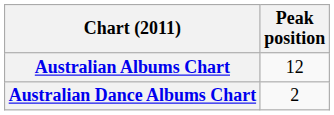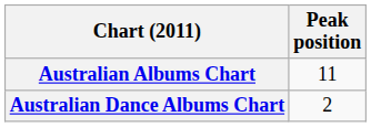Australian Albums Chart | Peak position: 12 -> 11
